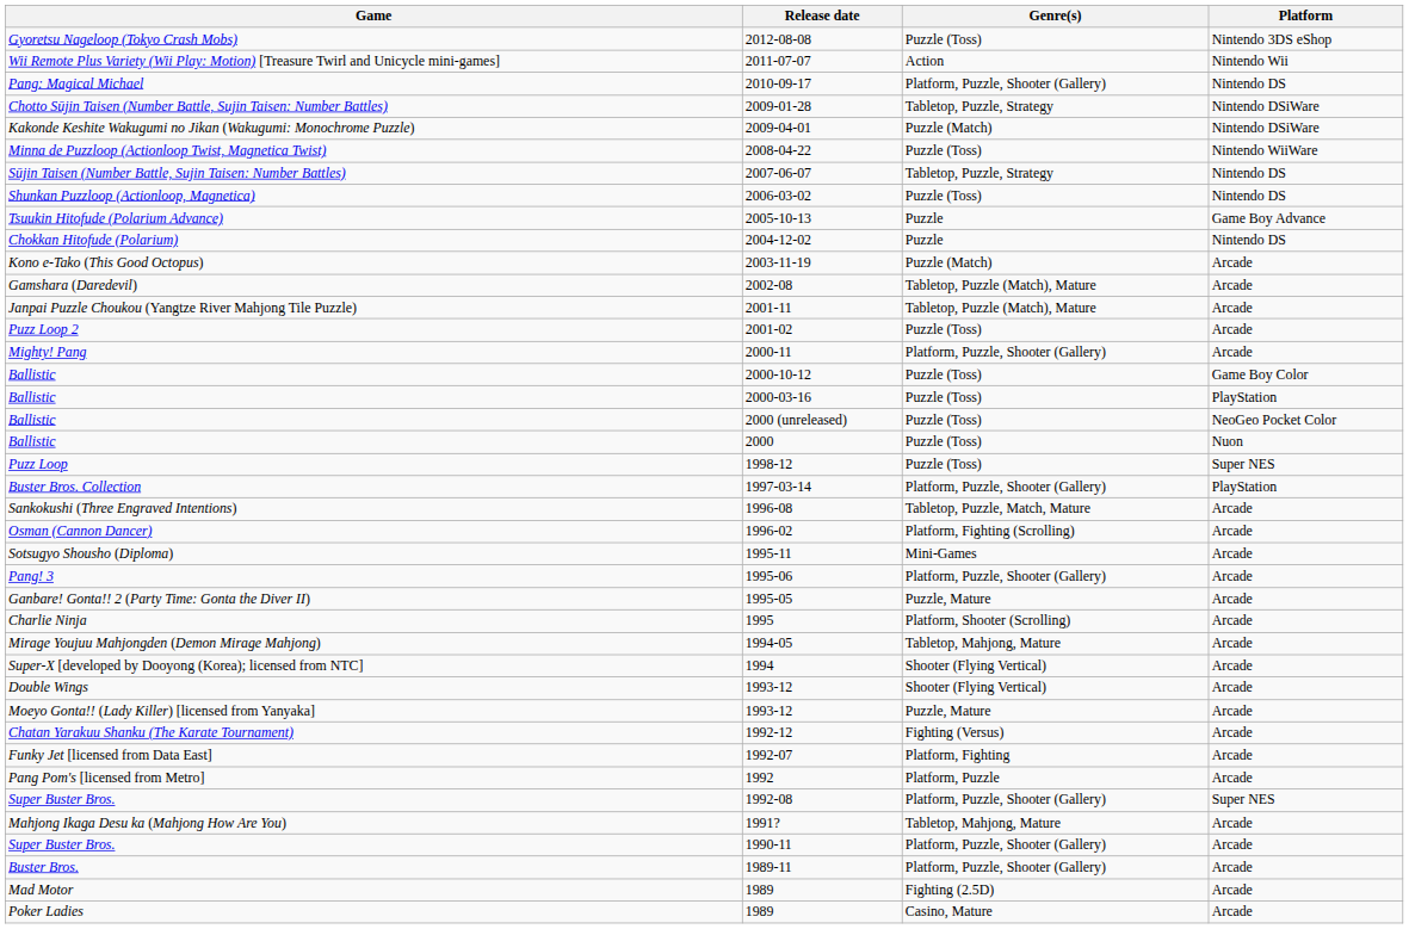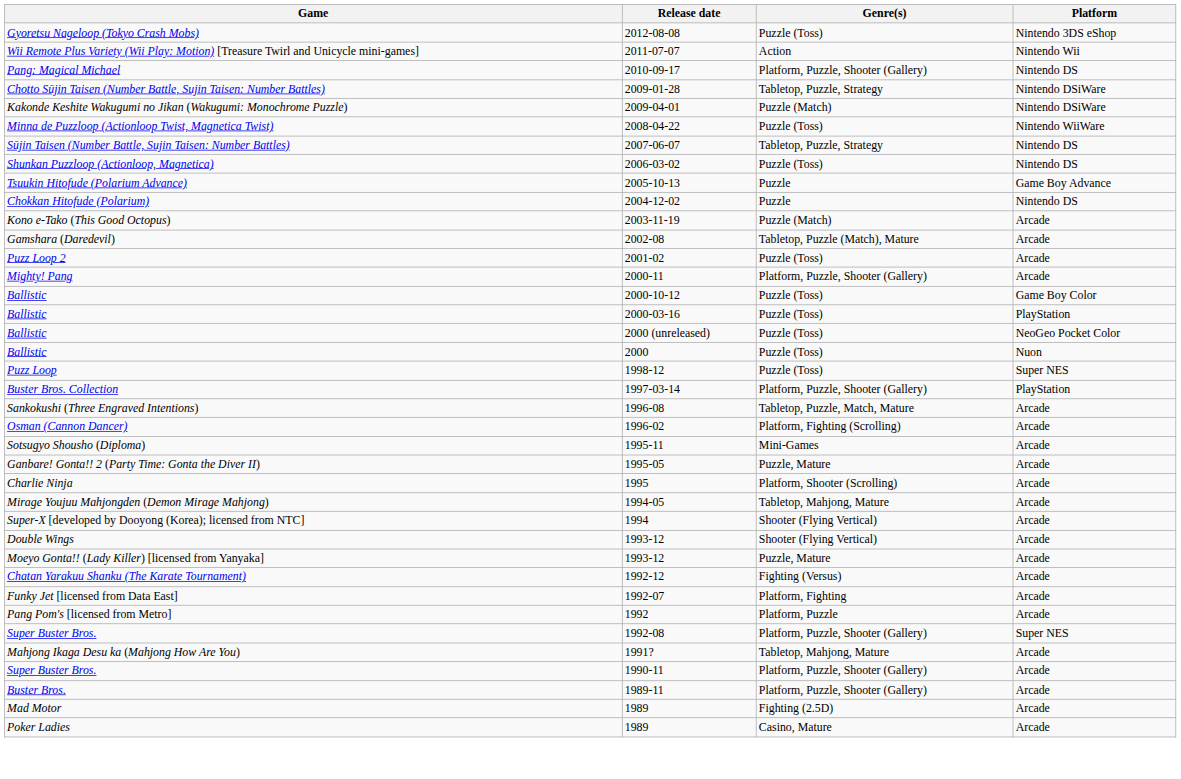- row: Janpai Puzzle Choukou (Yangtze River Mahjong Tile Puzzle) | 2001-11 | Tabletop, Puzzle (Match), Mature | Arcade
- row: Pang! 3 | 1995-06 | Platform, Puzzle, Shooter (Gallery) | Arcade
